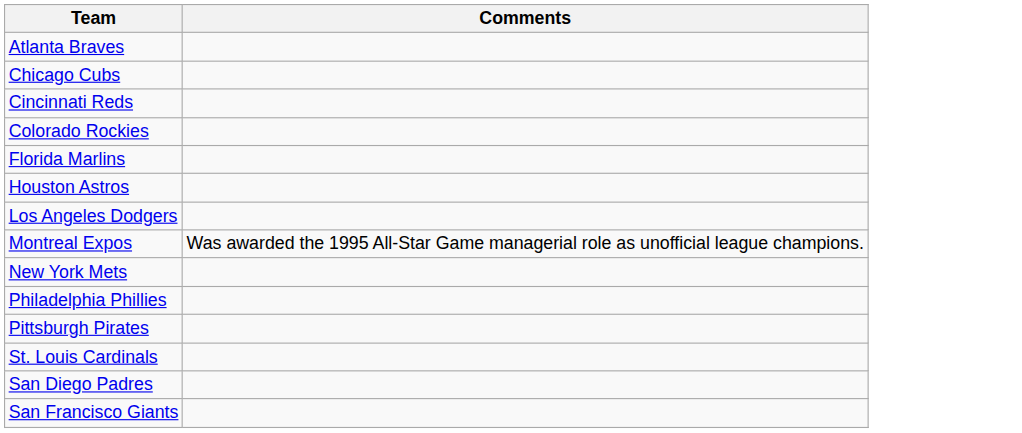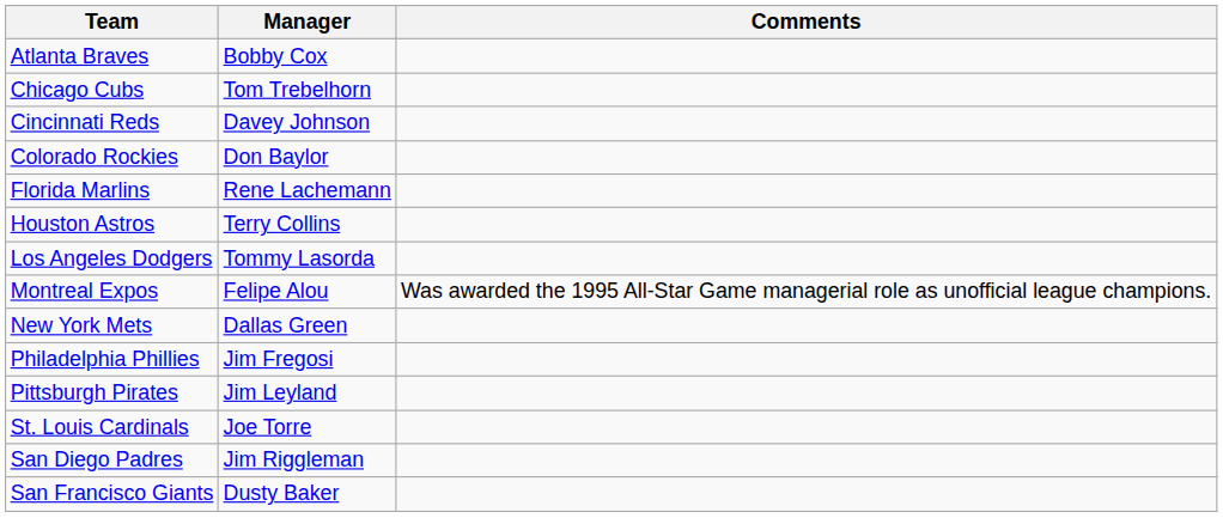+ column: Manager | Bobby Cox | Tom Trebelhorn | Davey Johnson | Don Baylor | Rene Lachemann | Terry Collins | Tommy Lasorda | Felipe Alou | Dallas Green | Jim Fregosi | Jim Leyland | Joe Torre | Jim Riggleman | Dusty Baker
